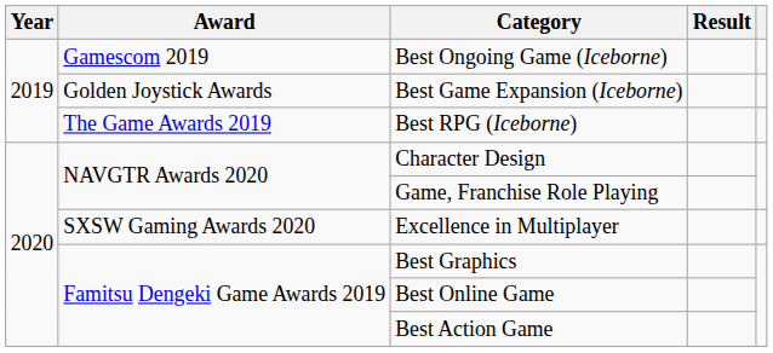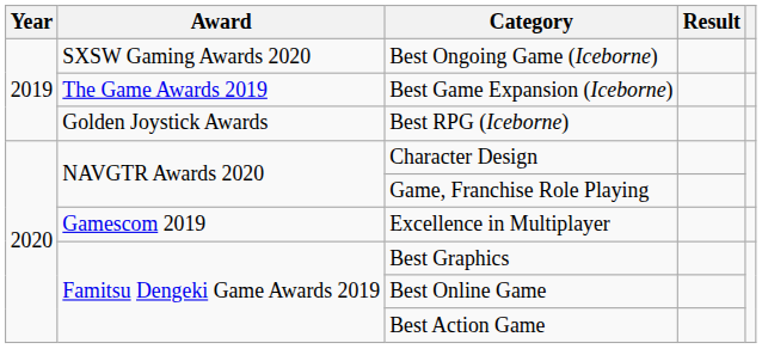Best Ongoing Game (Iceborne) | Award: Gamescom 2019 -> SXSW Gaming Awards 2020
Best Game Expansion (Iceborne) | Award: Golden Joystick Awards -> The Game Awards 2019
Best RPG (Iceborne) | Award: The Game Awards 2019 -> Golden Joystick Awards
Excellence in Multiplayer | Award: SXSW Gaming Awards 2020 -> Gamescom 2019
